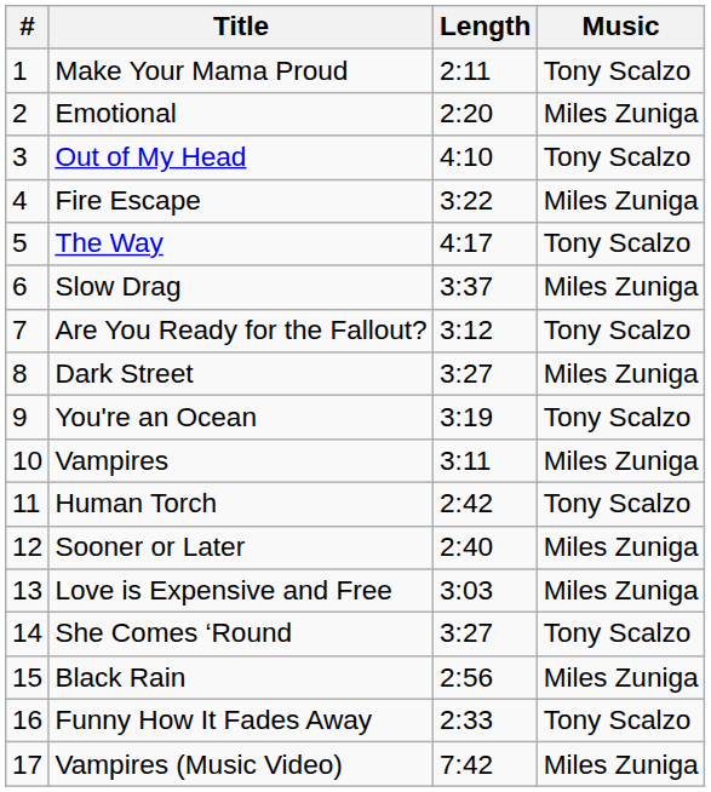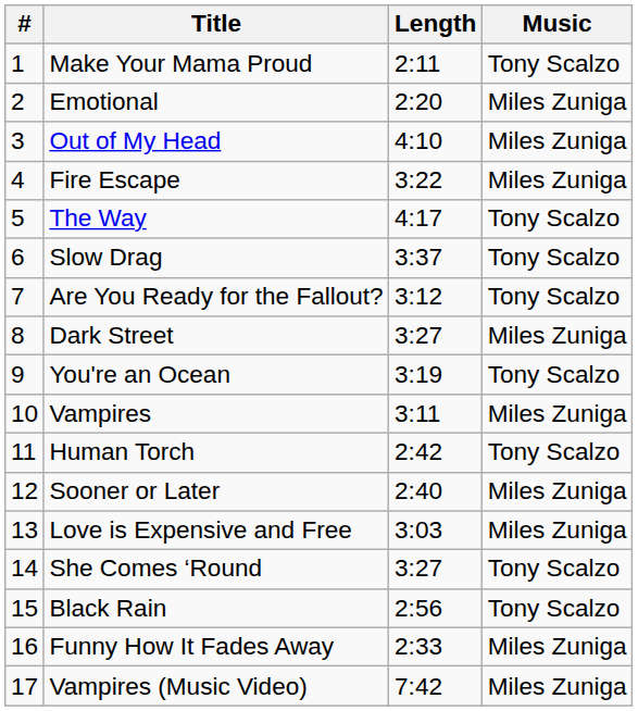Out of My Head | Music: Tony Scalzo -> Miles Zuniga
Slow Drag | Music: Miles Zuniga -> Tony Scalzo
Black Rain | Music: Miles Zuniga -> Tony Scalzo
Funny How It Fades Away | Music: Tony Scalzo -> Miles Zuniga
